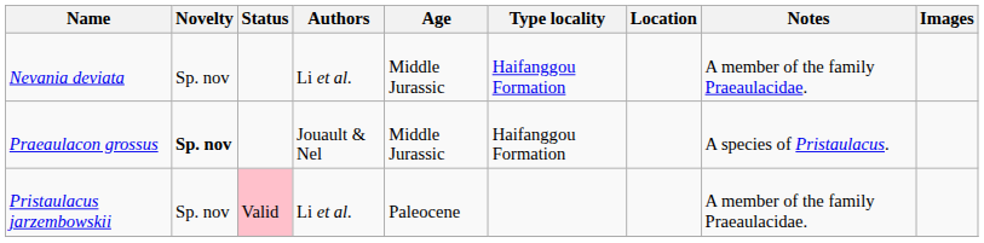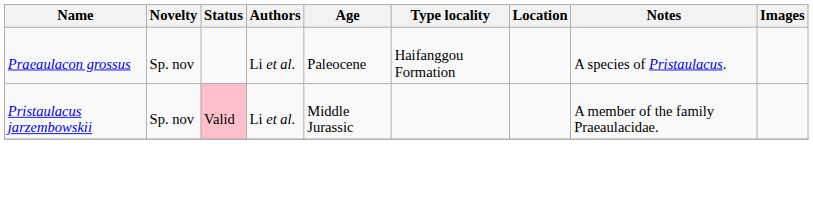- row: Nevania deviata | Sp. nov | Li et al. | Middle Jurassic | Haifanggou Formation | A member of the family Praeaulacidae.
Praeaulacon grossus | Novelty: bold -> normal
Praeaulacon grossus | Authors: Jouault & Nel -> Li et al.
Praeaulacon grossus | Age: Middle Jurassic -> Paleocene
Pristaulacus jarzembowskii | Age: Paleocene -> Middle Jurassic
